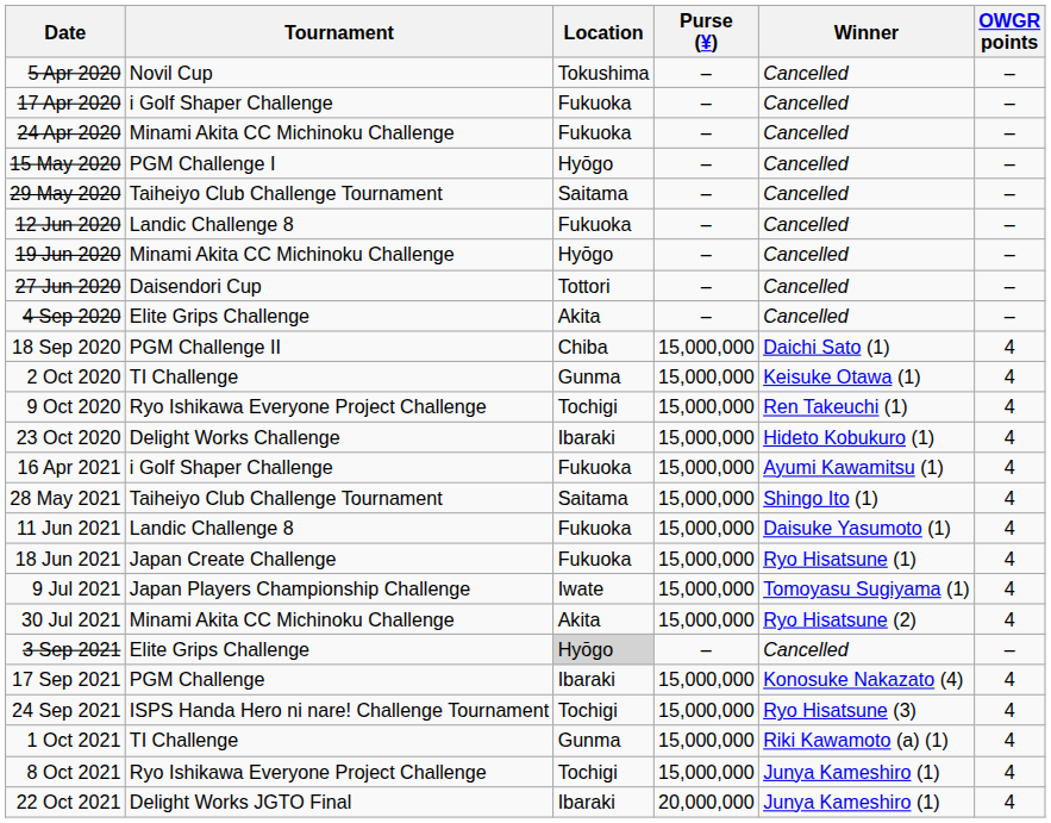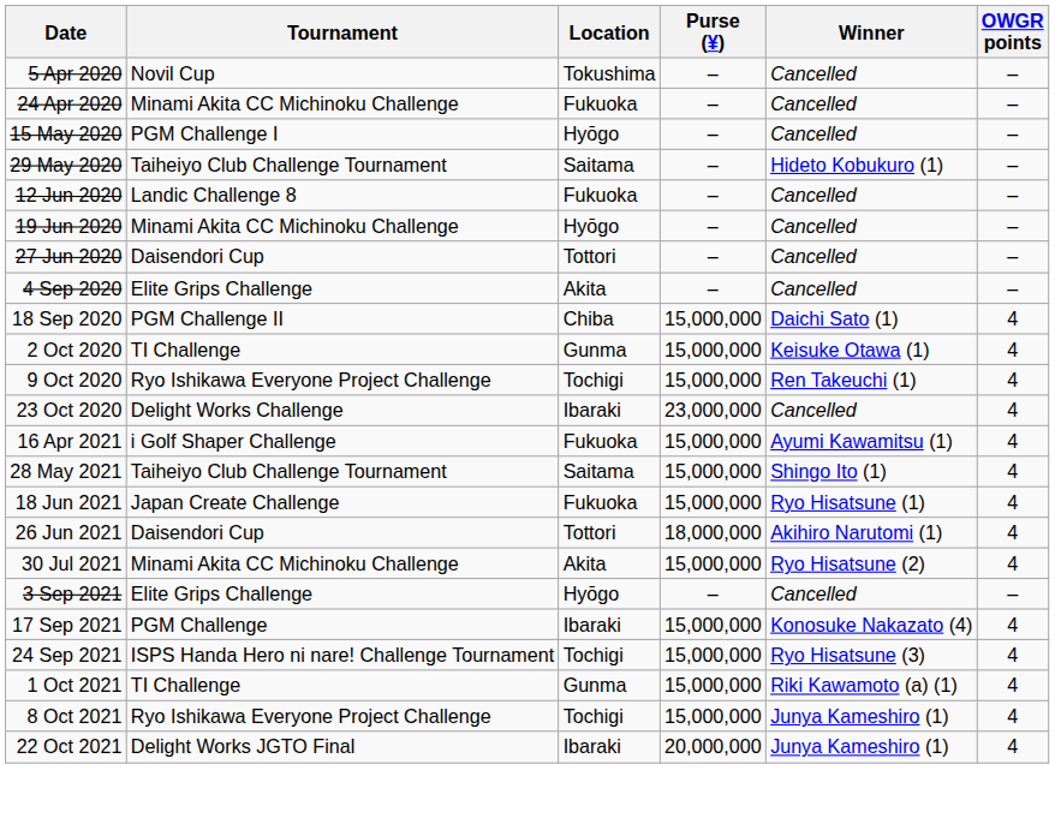- row: 17 Apr 2020 | i Golf Shaper Challenge | Fukuoka | – | Cancelled | –
29 May 2020 | Winner: Cancelled -> Hideto Kobukuro (1)
23 Oct 2020 | Purse (¥): 15,000,000 -> 23,000,000
23 Oct 2020 | Winner: Hideto Kobukuro (1) -> Cancelled
- row: 11 Jun 2021 | Landic Challenge 8 | Fukuoka | 15,000,000 | Daisuke Yasumoto (1) | 4
+ row: 26 Jun 2021 | Daisendori Cup | Tottori | 18,000,000 | Akihiro Narutomi (1) | 4
- row: 9 Jul 2021 | Japan Players Championship Challenge | Iwate | 15,000,000 | Tomoyasu Sugiyama (1) | 4
3 Sep 2021 | Location: lightgrey background -> no background
